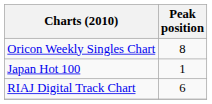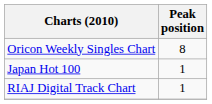RIAJ Digital Track Chart | Peak position: 6 -> 1
